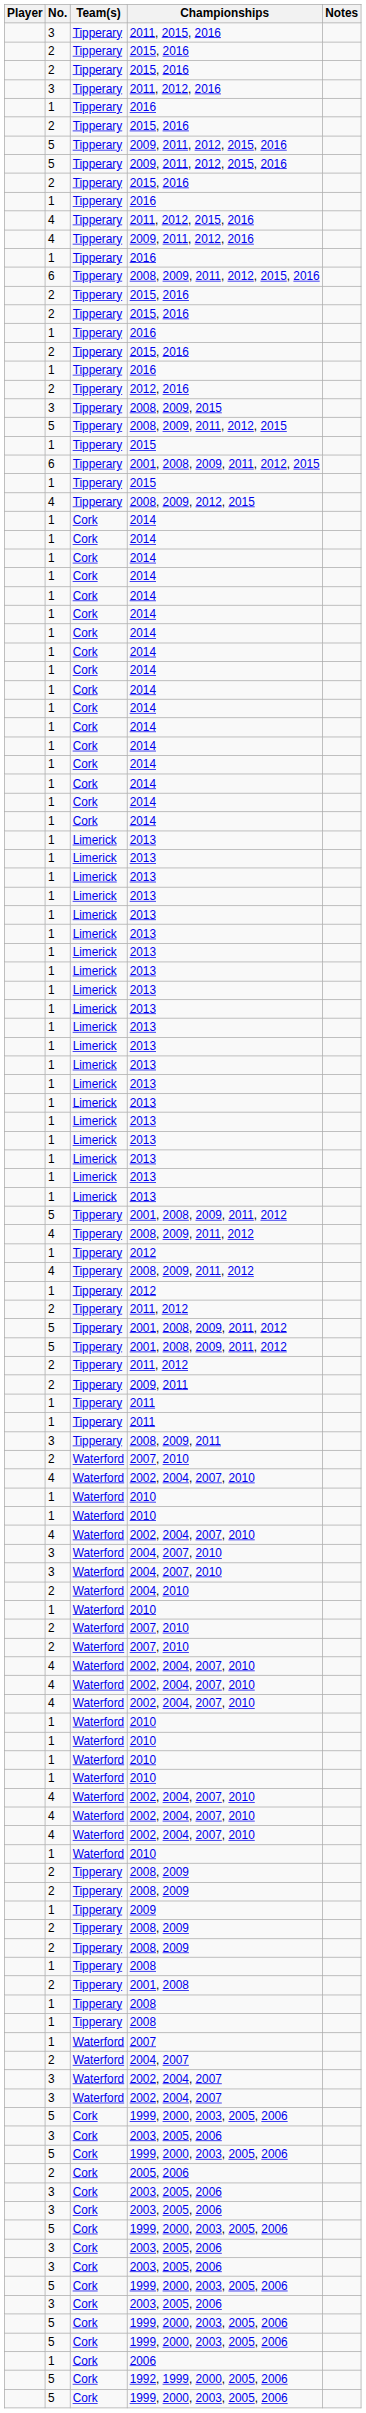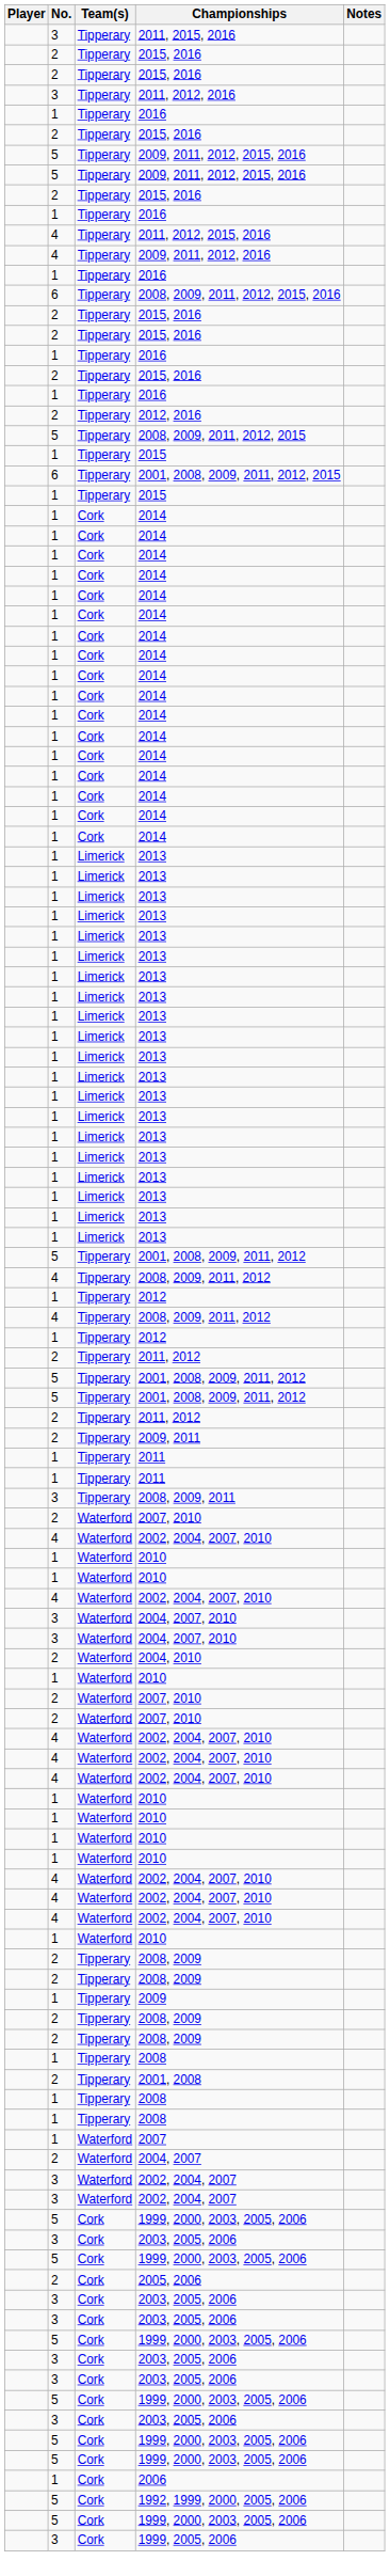- row: 3 | Tipperary | 2008, 2009, 2015
- row: 4 | Tipperary | 2008, 2009, 2012, 2015
+ row: 3 | Cork | 1999, 2005, 2006
